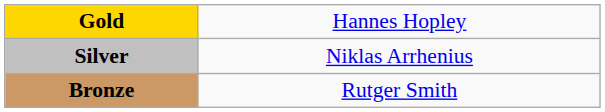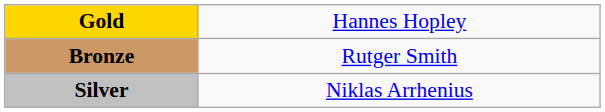rows swapped: Silver <-> Bronze
